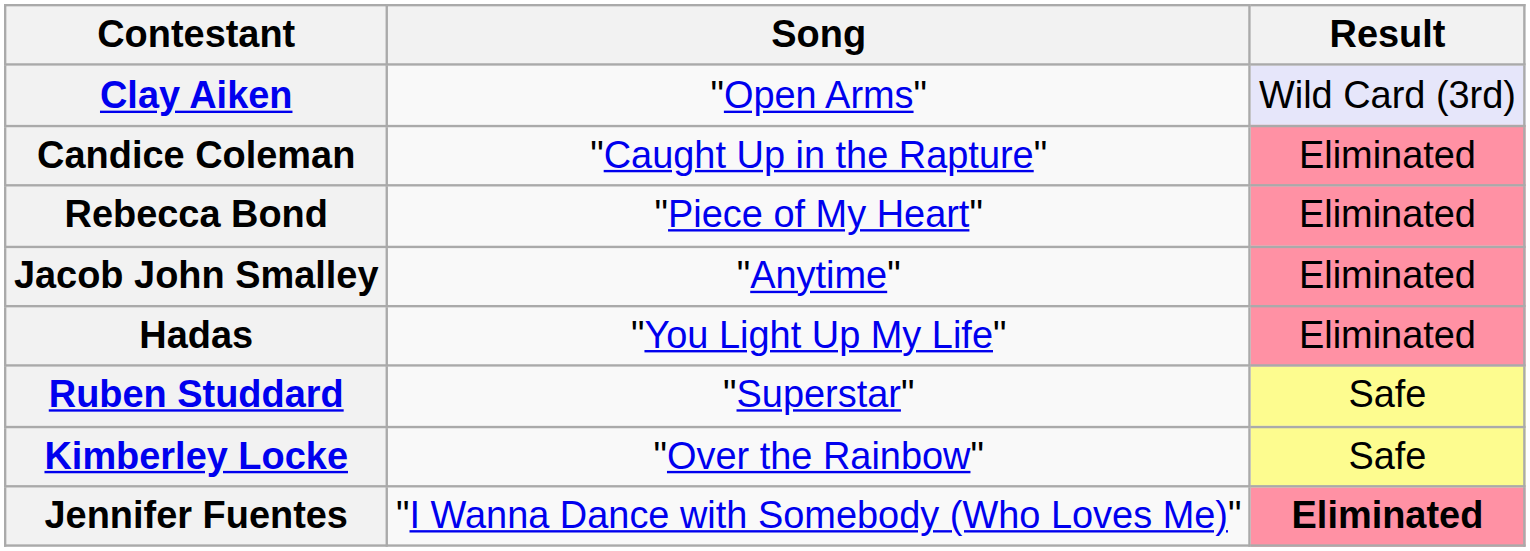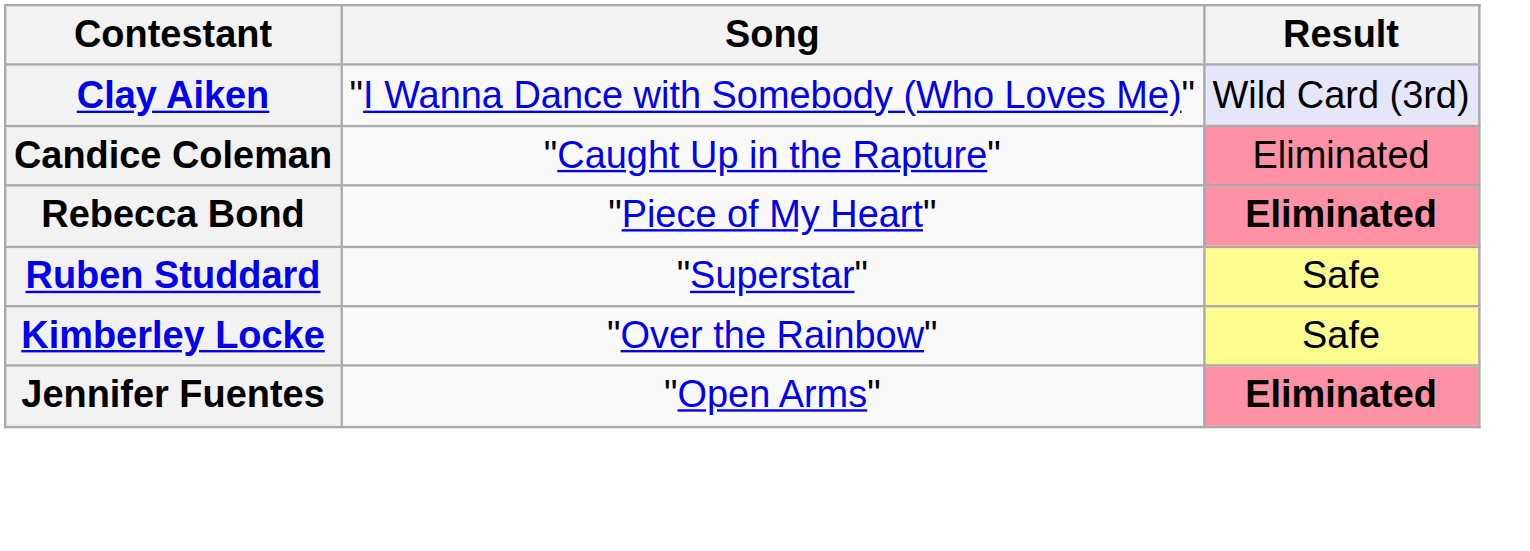Clay Aiken | Song: "Open Arms" -> "I Wanna Dance with Somebody (Who Loves Me)"
Rebecca Bond | Result: normal -> bold
- row: Jacob John Smalley | "Anytime" | Eliminated
- row: Hadas | "You Light Up My Life" | Eliminated
Jennifer Fuentes | Song: "I Wanna Dance with Somebody (Who Loves Me)" -> "Open Arms"
